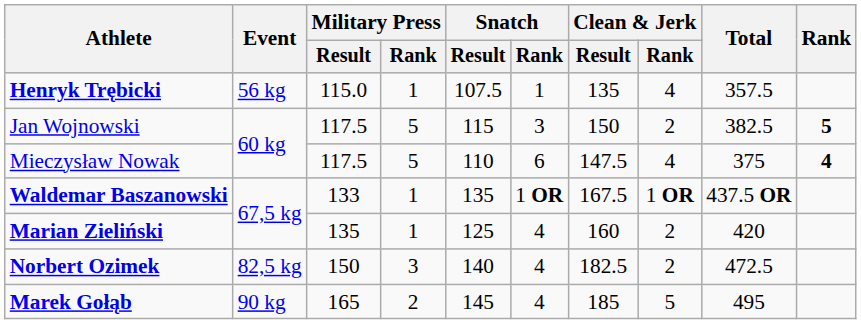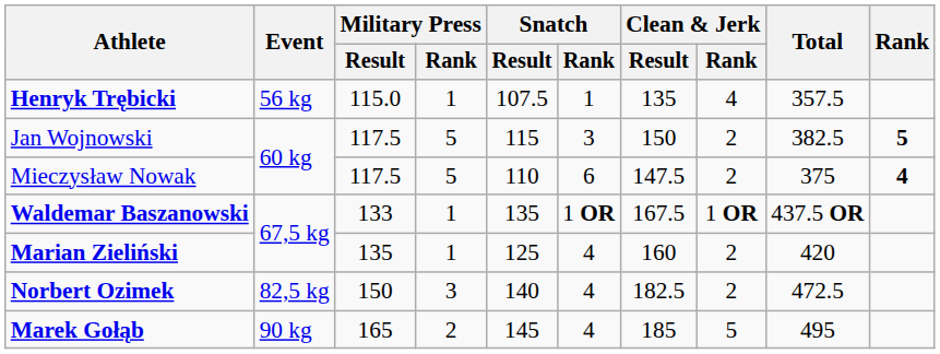Mieczysław Nowak | Clean & Jerk / Rank: 4 -> 2
